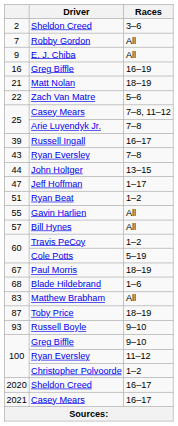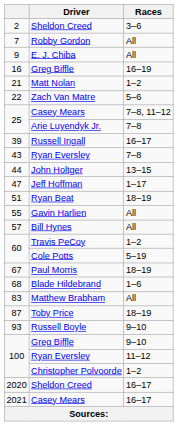21 | Races: 18–19 -> 1–2
51 | Races: 1–2 -> 18–19
